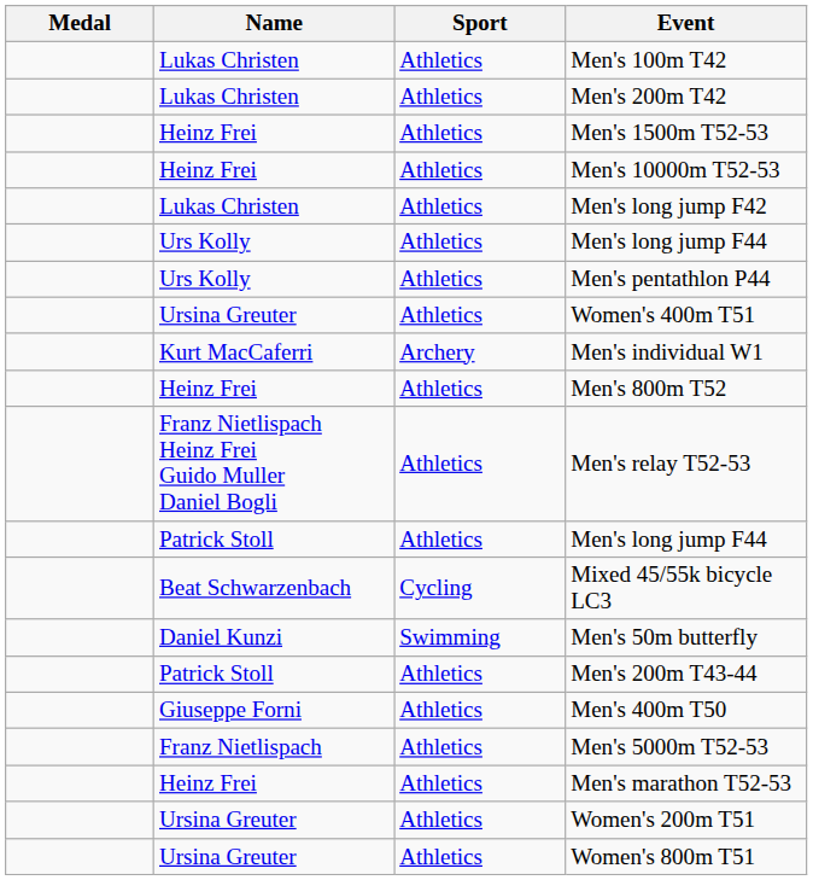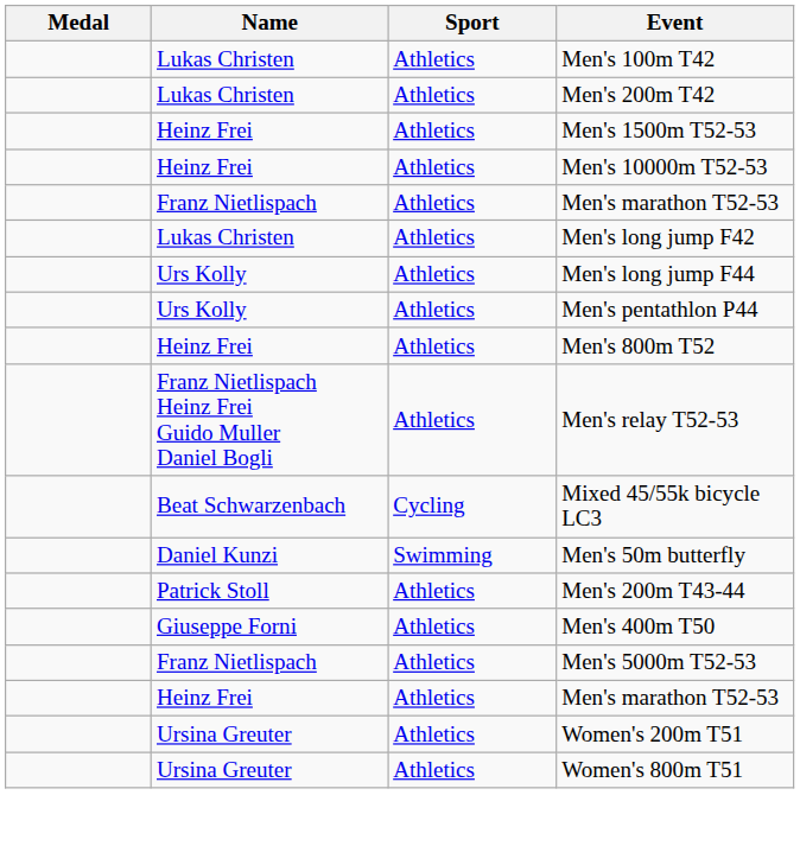+ row: Franz Nietlispach | Athletics | Men's marathon T52-53
- row: Ursina Greuter | Athletics | Women's 400m T51
- row: Kurt MacCaferri | Archery | Men's individual W1
- row: Patrick Stoll | Athletics | Men's long jump F44
